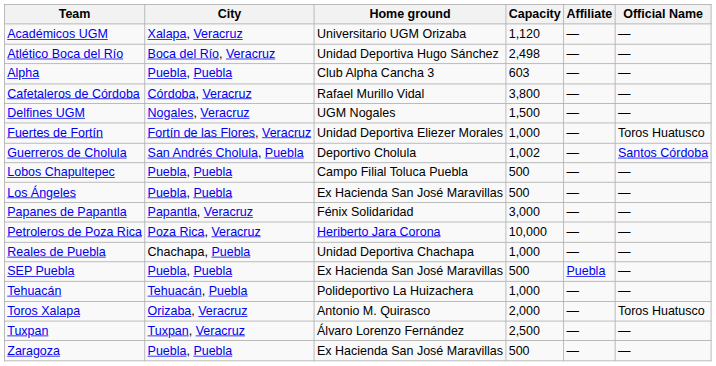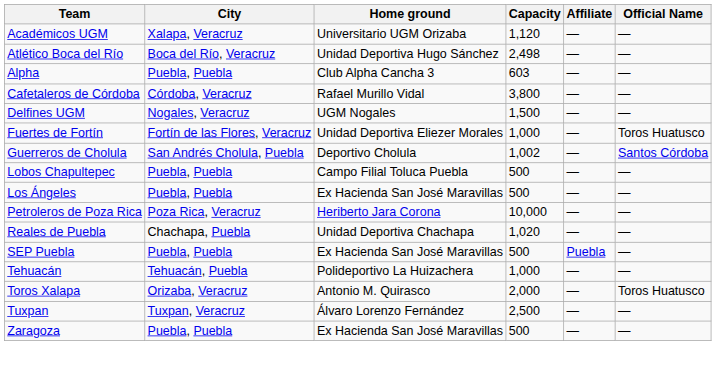- row: Papanes de Papantla | Papantla, Veracruz | Fénix Solidaridad | 3,000 | — | —
Reales de Puebla | Capacity: 1,000 -> 1,020
